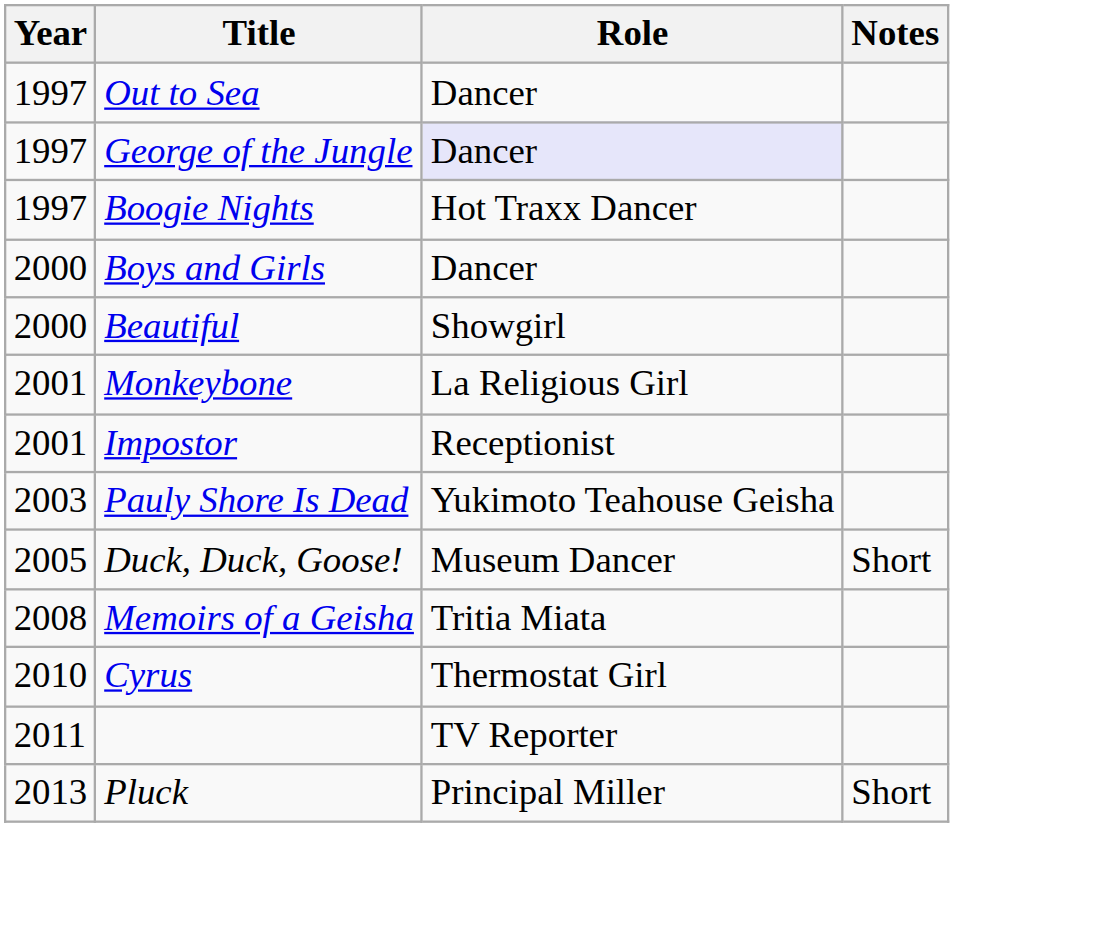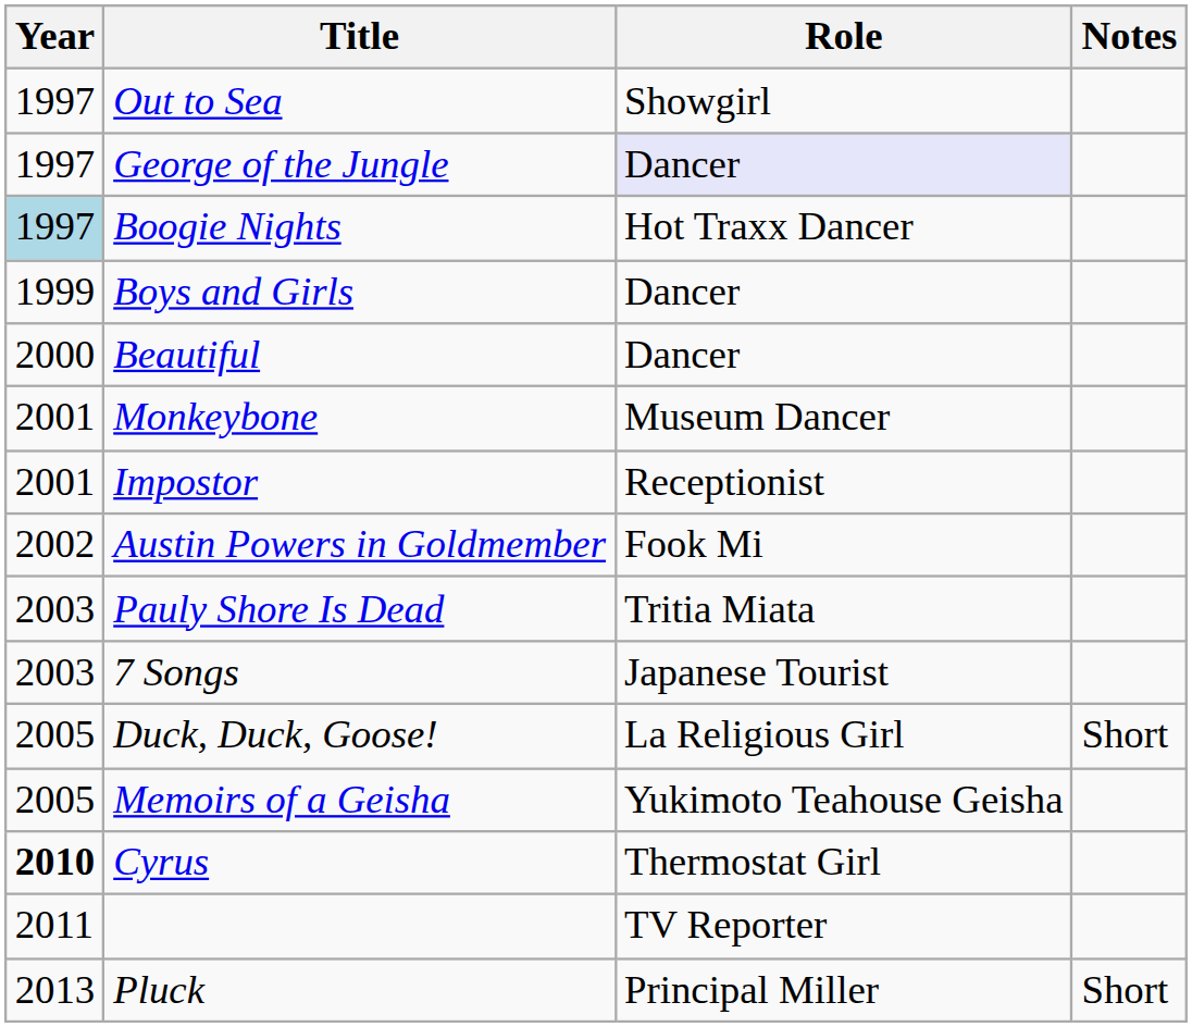Out to Sea | Role: Dancer -> Showgirl
Boogie Nights | Year: no background -> lightblue background
Boys and Girls | Year: 2000 -> 1999
Beautiful | Role: Showgirl -> Dancer
Monkeybone | Role: La Religious Girl -> Museum Dancer
+ row: 2002 | Austin Powers in Goldmember | Fook Mi
Pauly Shore Is Dead | Role: Yukimoto Teahouse Geisha -> Tritia Miata
+ row: 2003 | 7 Songs | Japanese Tourist
Duck, Duck, Goose! | Role: Museum Dancer -> La Religious Girl
Memoirs of a Geisha | Year: 2008 -> 2005
Memoirs of a Geisha | Role: Tritia Miata -> Yukimoto Teahouse Geisha
Cyrus | Year: normal -> bold
